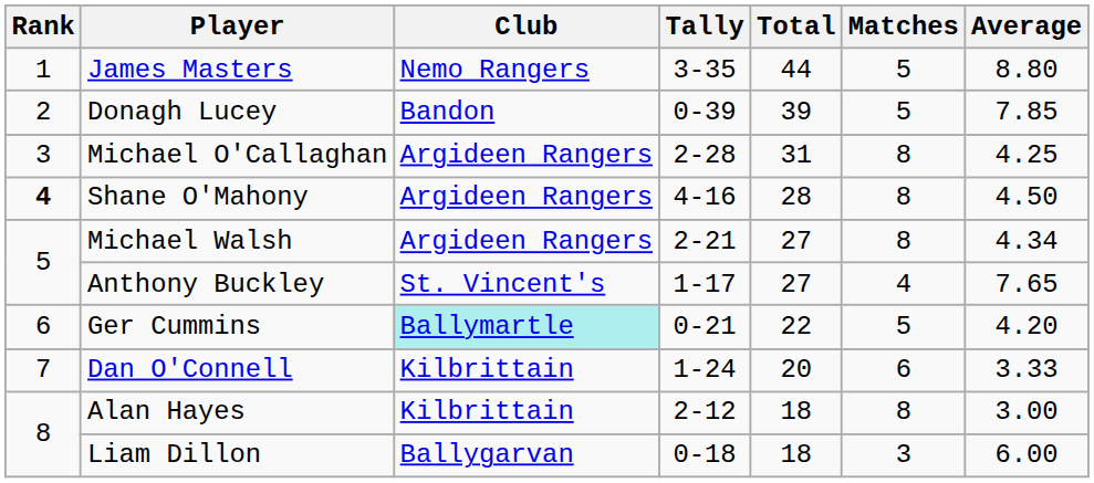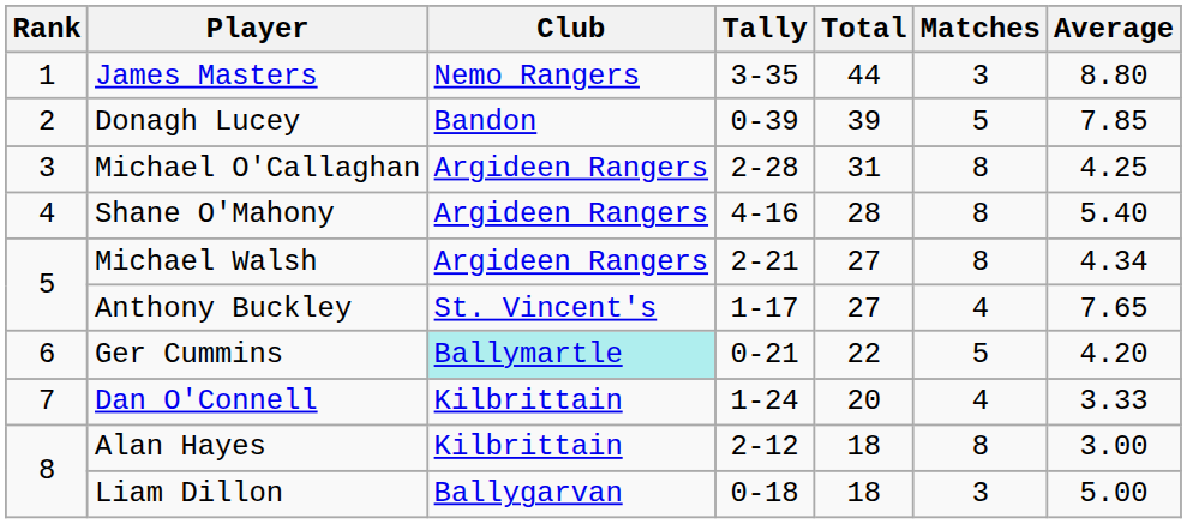James Masters | Matches: 5 -> 3
Shane O'Mahony | Rank: bold -> normal
Shane O'Mahony | Average: 4.50 -> 5.40
Dan O'Connell | Matches: 6 -> 4
Liam Dillon | Average: 6.00 -> 5.00
